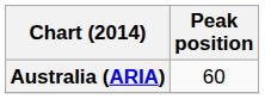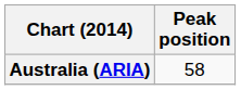Australia (ARIA) | Peak position: 60 -> 58
